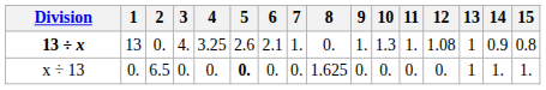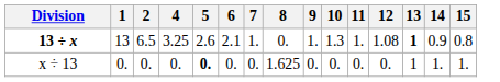- column: 3 | 4. | 0.
13 ÷ x | 2: 0. -> 6.5
13 ÷ x | 13: normal -> bold
x ÷ 13 | 2: 6.5 -> 0.
